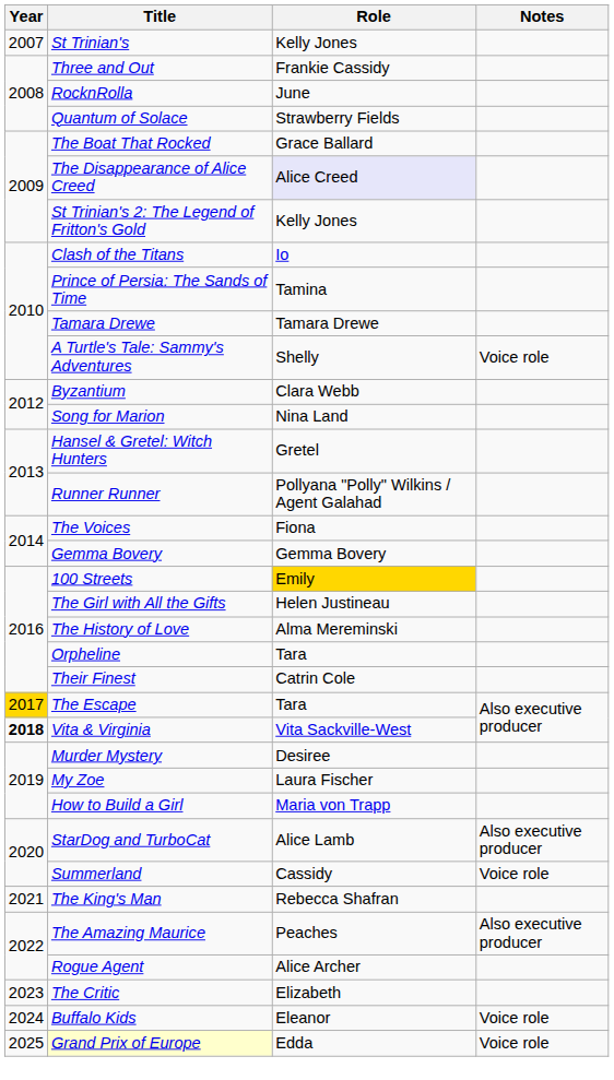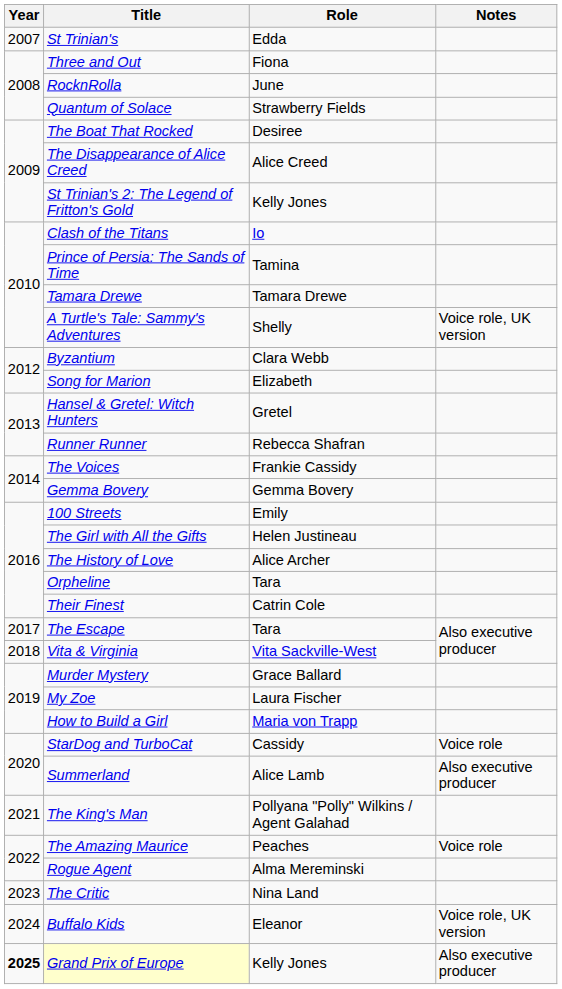St Trinian's | Role: Kelly Jones -> Edda
Three and Out | Role: Frankie Cassidy -> Fiona
The Boat That Rocked | Role: Grace Ballard -> Desiree
The Disappearance of Alice Creed | Role: lavender background -> no background
A Turtle's Tale: Sammy's Adventures | Notes: Voice role -> Voice role, UK version
Song for Marion | Role: Nina Land -> Elizabeth
Runner Runner | Role: Pollyana "Polly" Wilkins / Agent Galahad -> Rebecca Shafran
The Voices | Role: Fiona -> Frankie Cassidy
100 Streets | Role: gold background -> no background
The History of Love | Role: Alma Mereminski -> Alice Archer
The Escape | Year: gold background -> no background
Vita & Virginia | Year: bold -> normal
Murder Mystery | Role: Desiree -> Grace Ballard
StarDog and TurboCat | Role: Alice Lamb -> Cassidy
StarDog and TurboCat | Notes: Also executive producer -> Voice role
Summerland | Role: Cassidy -> Alice Lamb
Summerland | Notes: Voice role -> Also executive producer
The King's Man | Role: Rebecca Shafran -> Pollyana "Polly" Wilkins / Agent Galahad
The Amazing Maurice | Notes: Also executive producer -> Voice role
Rogue Agent | Role: Alice Archer -> Alma Mereminski
The Critic | Role: Elizabeth -> Nina Land
Buffalo Kids | Notes: Voice role -> Voice role, UK version
Grand Prix of Europe | Year: normal -> bold
Grand Prix of Europe | Role: Edda -> Kelly Jones
Grand Prix of Europe | Notes: Voice role -> Also executive producer
